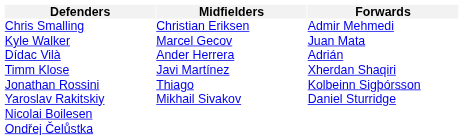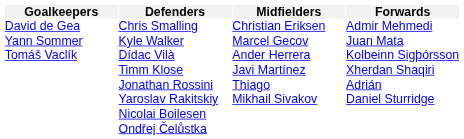+ column: Goalkeepers | David de Gea | Yann Sommer | Tomáš Vaclík
Dídac Vilà | Forwards: Adrián -> Kolbeinn Sigþórsson
Jonathan Rossini | Forwards: Kolbeinn Sigþórsson -> Adrián
